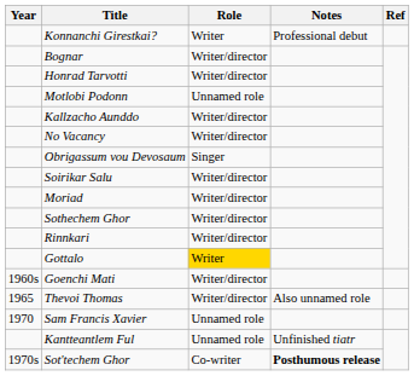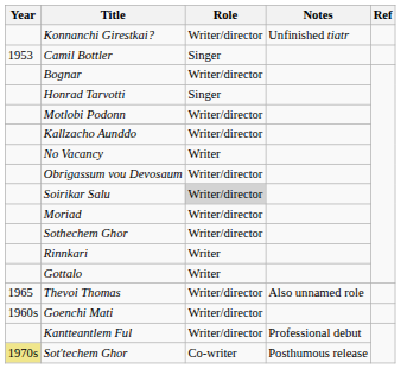Konnanchi Girestkai? | Role: Writer -> Writer/director
Konnanchi Girestkai? | Notes: Professional debut -> Unfinished tiatr
+ row: 1953 | Camil Bottler | Singer
Honrad Tarvotti | Role: Writer/director -> Singer
Motlobi Podonn | Role: Unnamed role -> Writer/director
No Vacancy | Role: Writer/director -> Writer
Obrigassum vou Devosaum | Role: Singer -> Writer/director
Soirikar Salu | Role: no background -> lightgrey background
Rinnkari | Role: Writer/director -> Writer
Gottalo | Role: gold background -> no background
rows swapped: Thevoi Thomas <-> Goenchi Mati
- row: 1970 | Sam Francis Xavier | Unnamed role
Kantteantlem Ful | Role: Unnamed role -> Writer/director
Kantteantlem Ful | Notes: Unfinished tiatr -> Professional debut
Sot'techem Ghor | Year: no background -> khaki background
Sot'techem Ghor | Notes: bold -> normal
